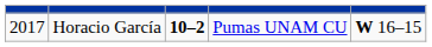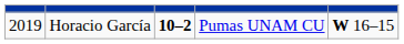Horacio García | column 1: 2017 -> 2019
